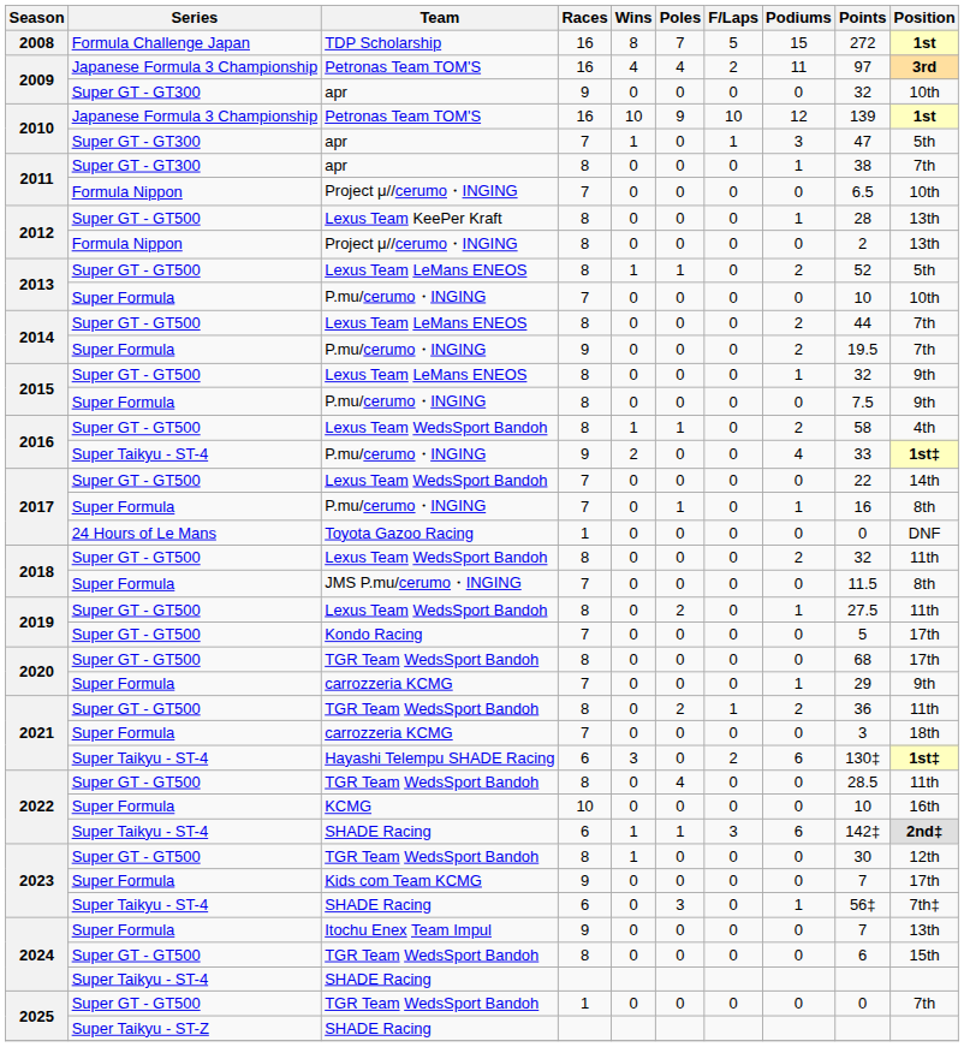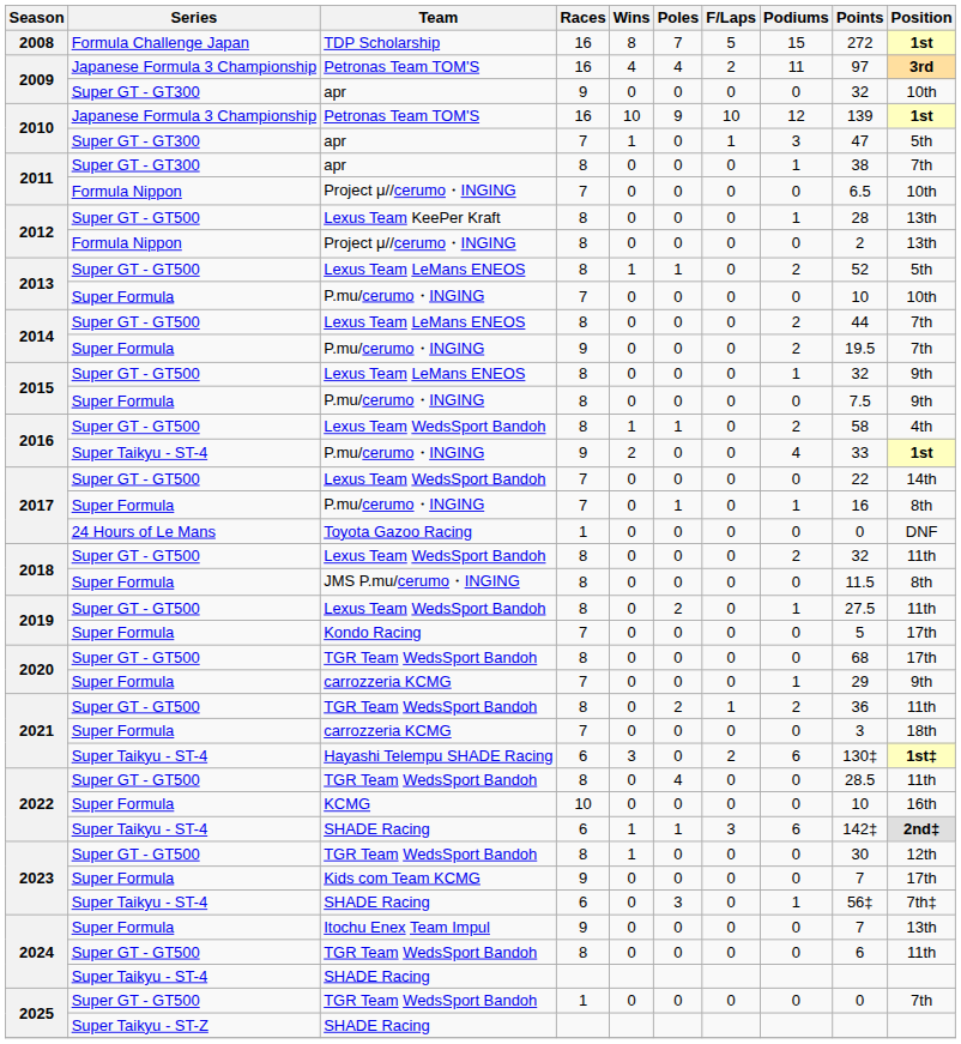2016 / P.mu/cerumo・INGING | Position: 1st‡ -> 1st
2018 / JMS P.mu/cerumo・INGING | Races: 7 -> 8
2019 / Kondo Racing | Series: Super GT - GT500 -> Super Formula
2024 / TGR Team WedsSport Bandoh | Position: 15th -> 11th
